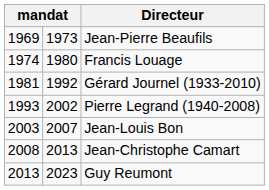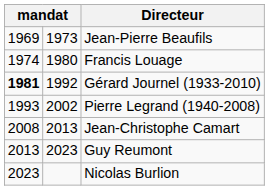Gérard Journel (1933-2010) | column 1: normal -> bold
- row: 2003 | 2007 | Jean-Louis Bon
+ row: 2023 | Nicolas Burlion
